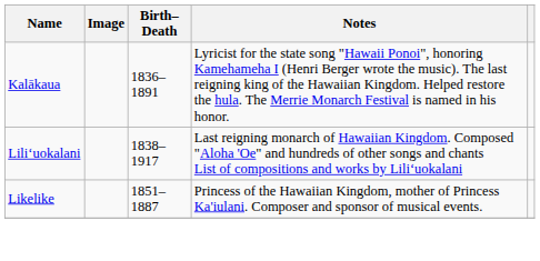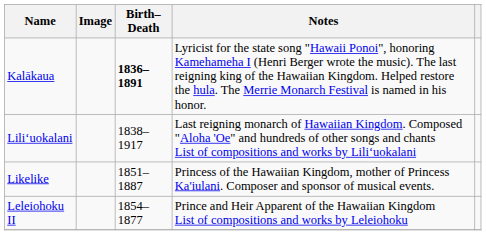Kalākaua | Birth–Death: normal -> bold
+ row: Leleiohoku II | 1854–1877 | Prince and Heir Apparent of the Hawaiian Kingdom List of compositions and works by Leleiohoku
